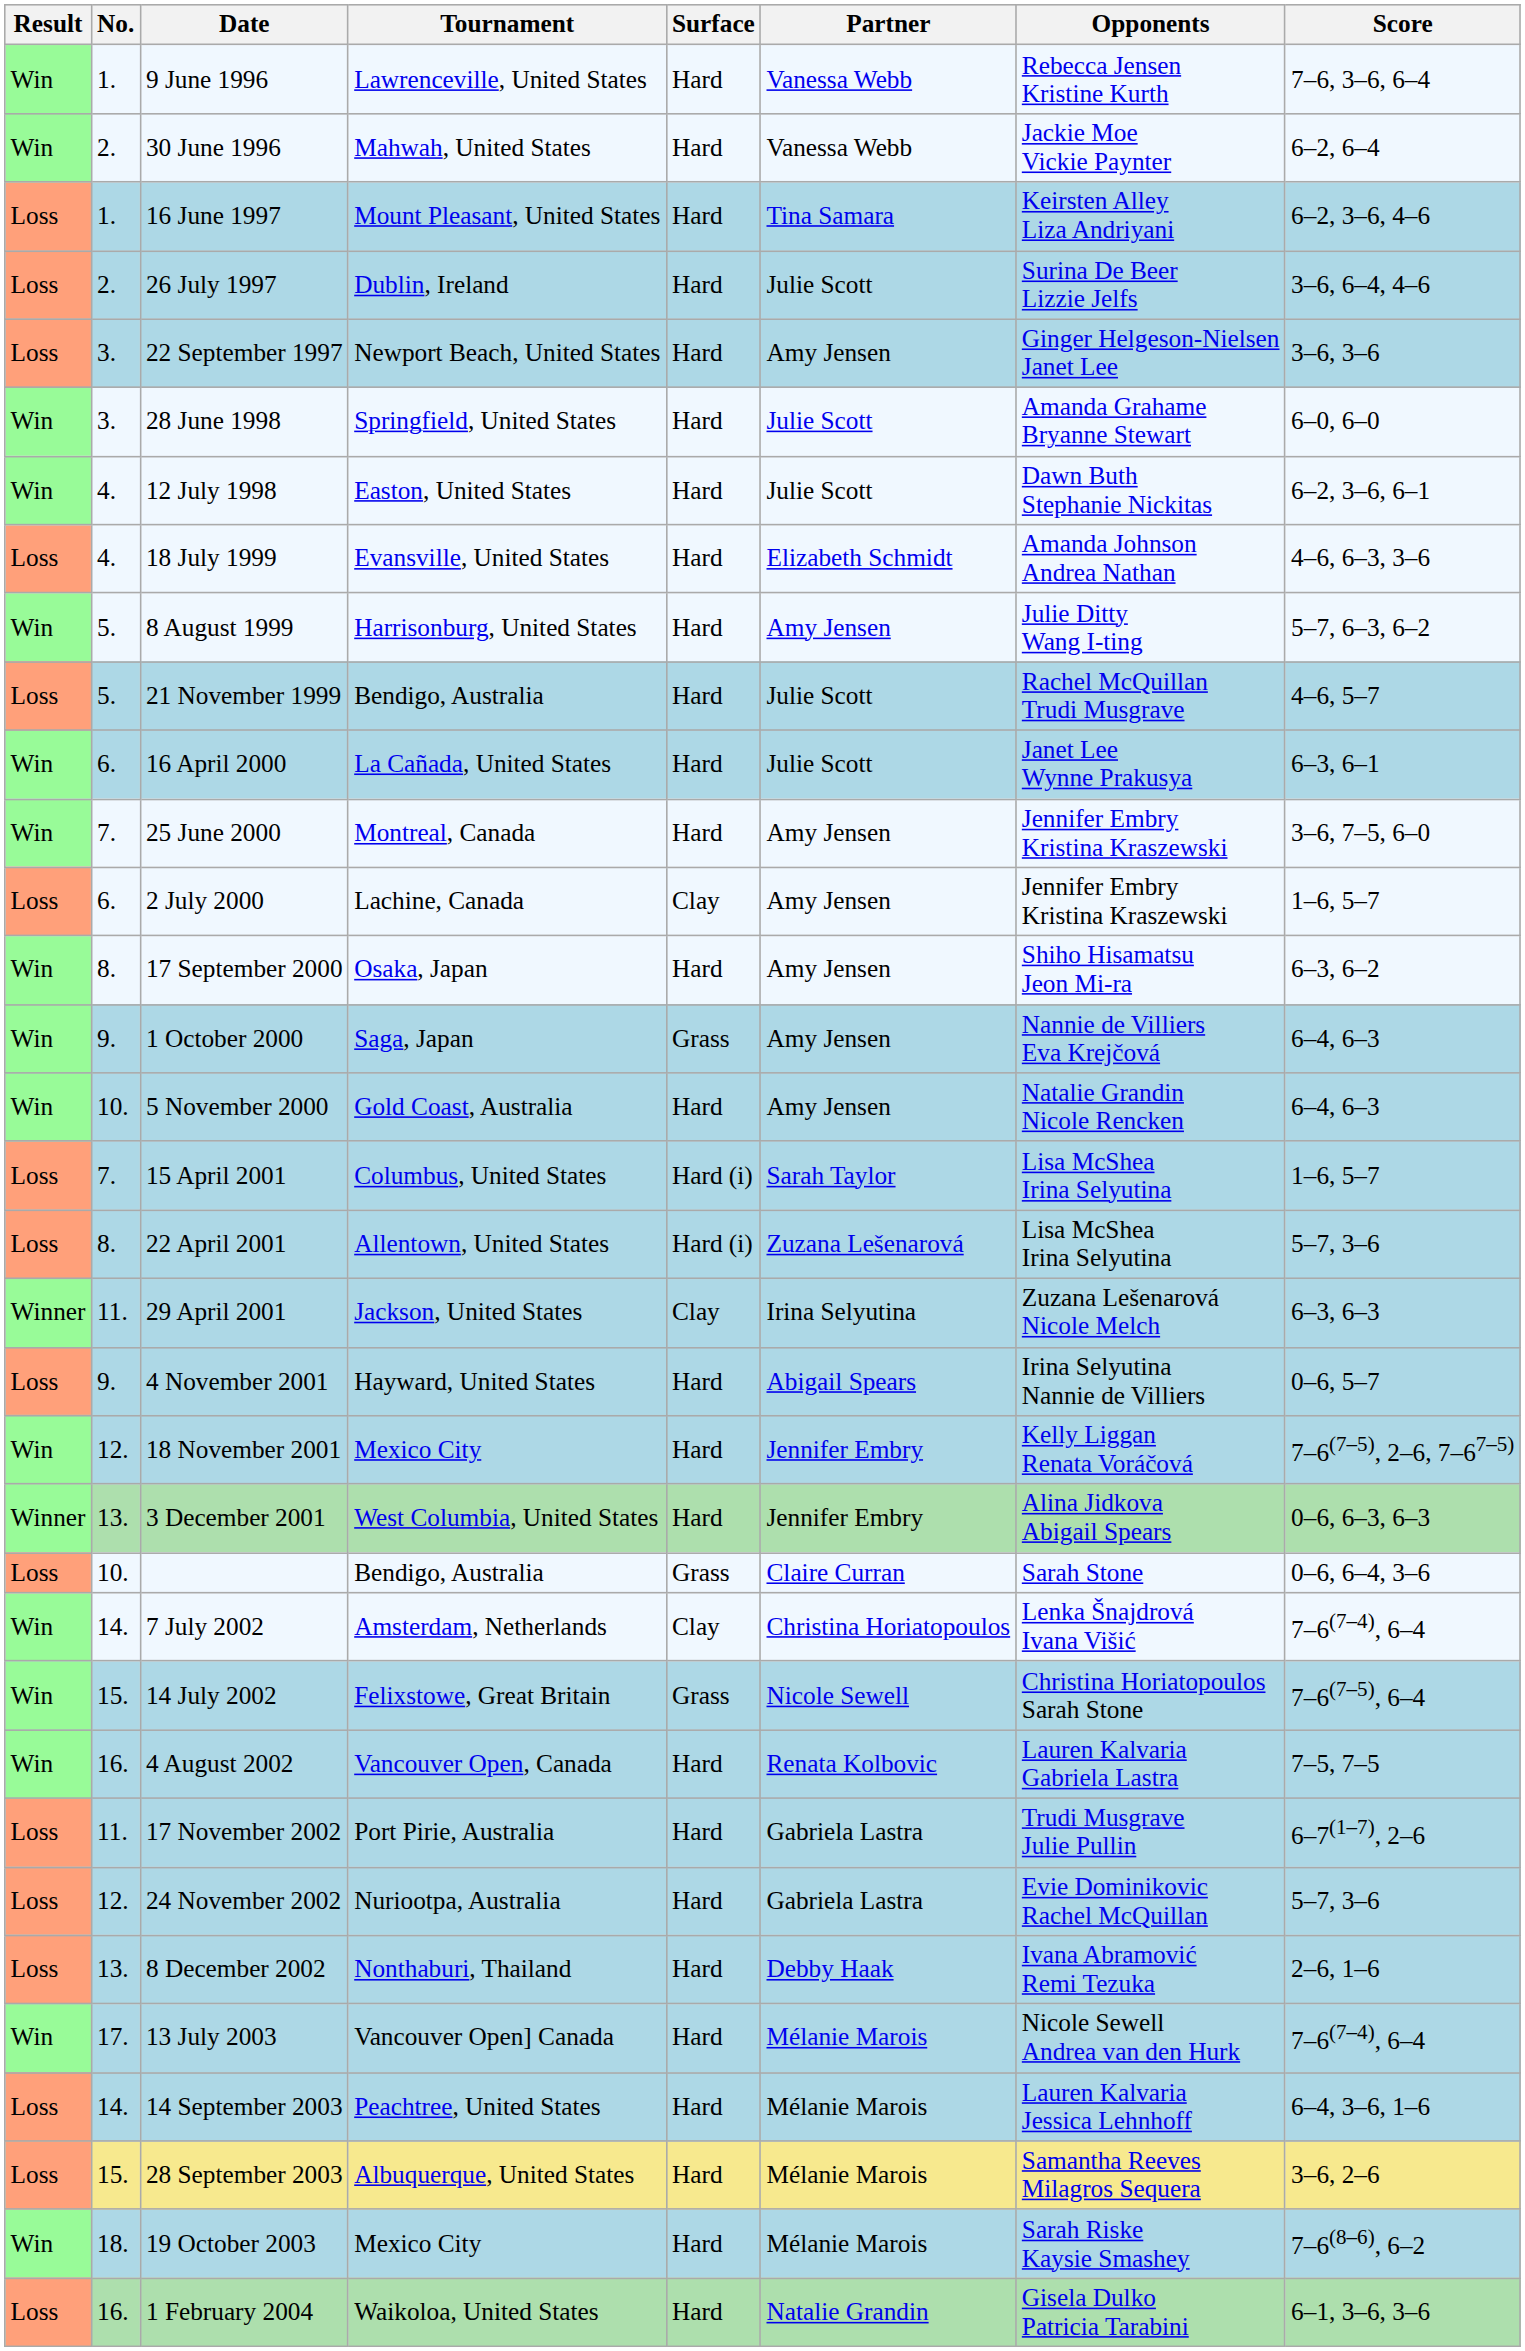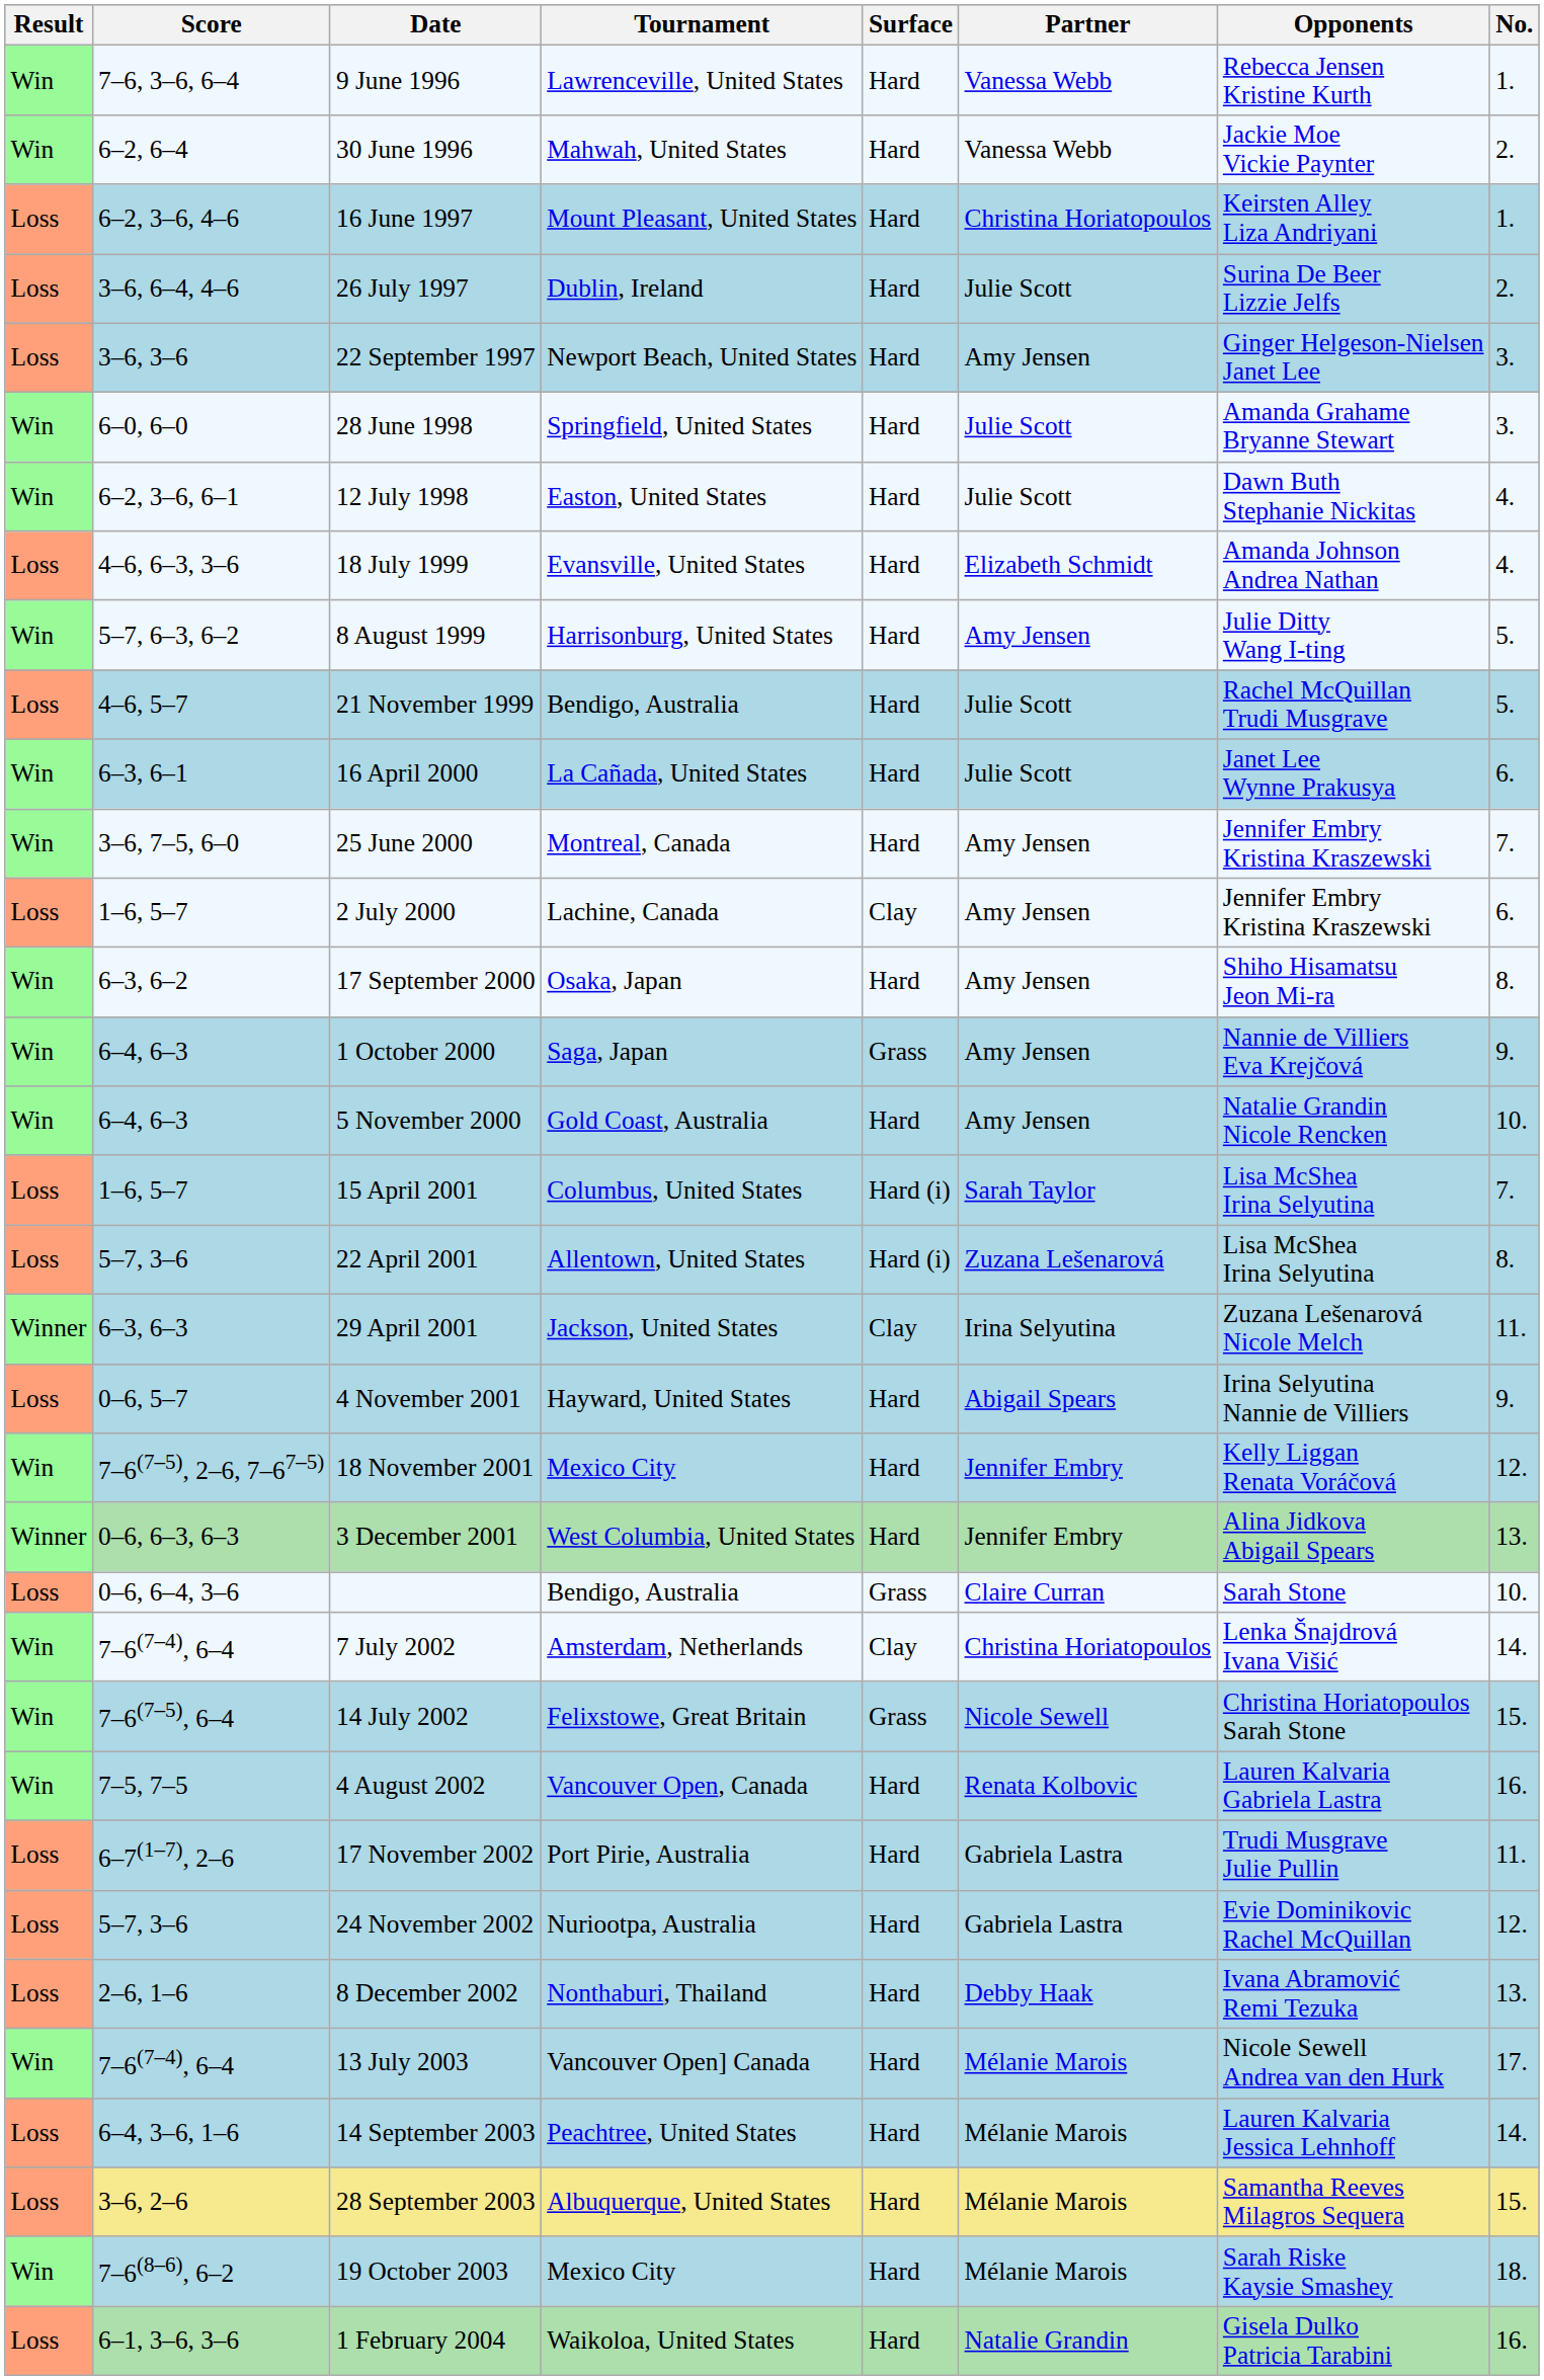columns swapped: No. <-> Score
16 June 1997 | Partner: Tina Samara -> Christina Horiatopoulos
